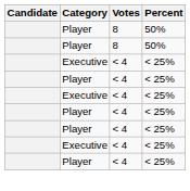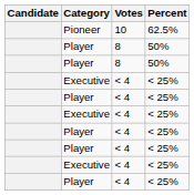+ row: Pioneer | 10 | 62.5%
